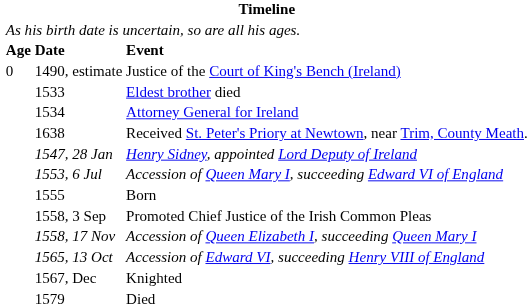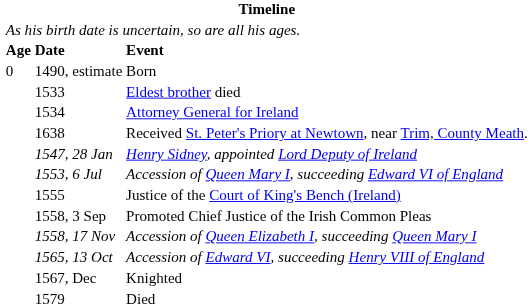1490, estimate | column 3: Justice of the Court of King's Bench (Ireland) -> Born
1555 | column 3: Born -> Justice of the Court of King's Bench (Ireland)
